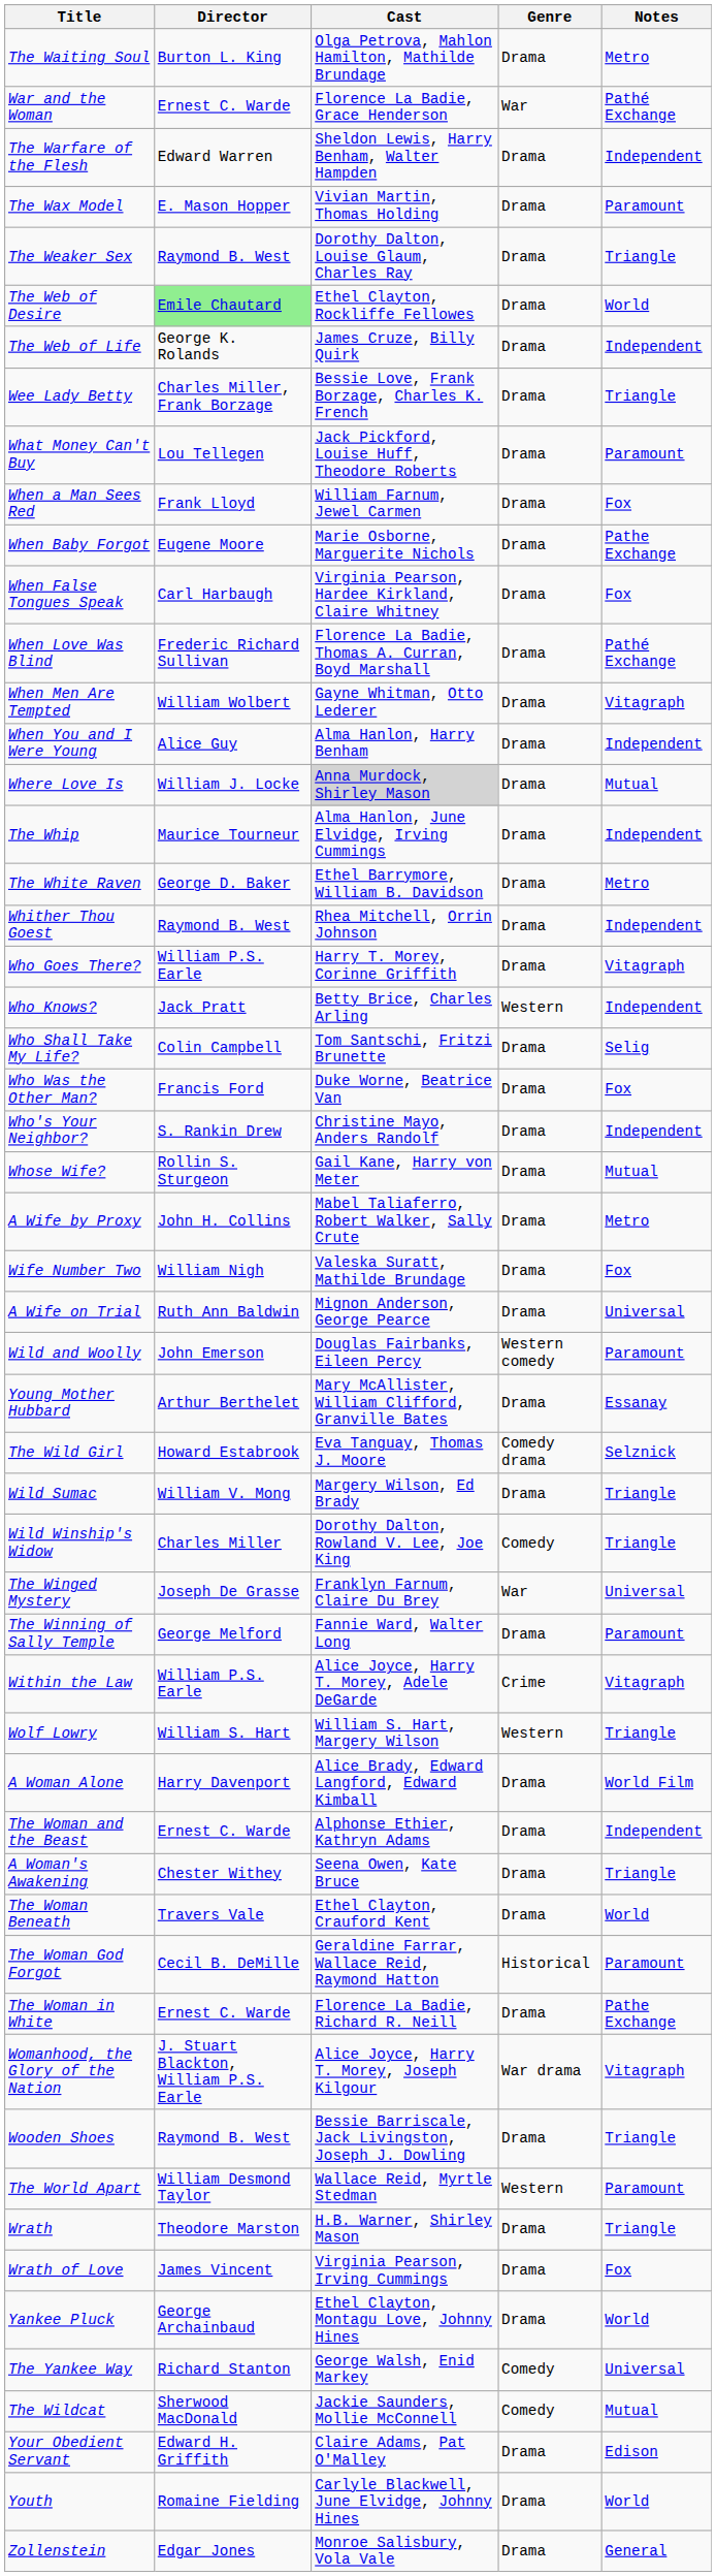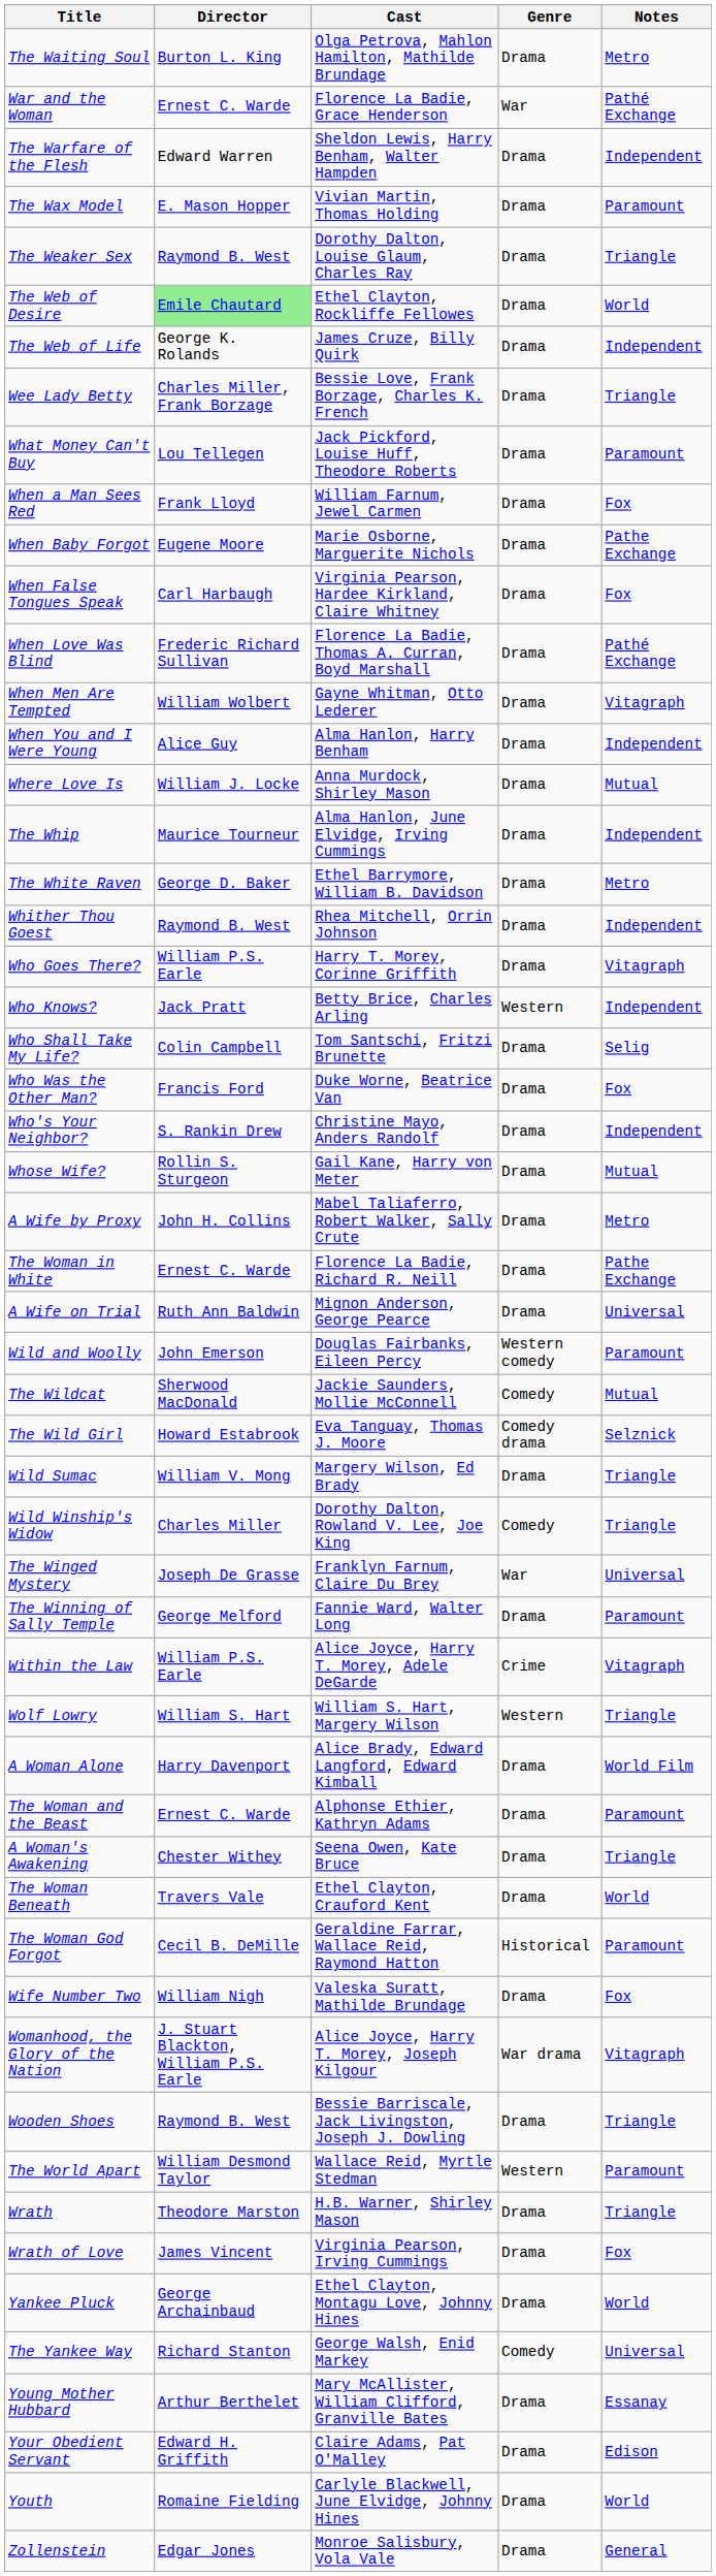Where Love Is | Cast: lightgrey background -> no background
rows swapped: Wife Number Two <-> The Woman in White
rows swapped: The Wildcat <-> Young Mother Hubbard
The Woman and the Beast | Notes: Independent -> Paramount
